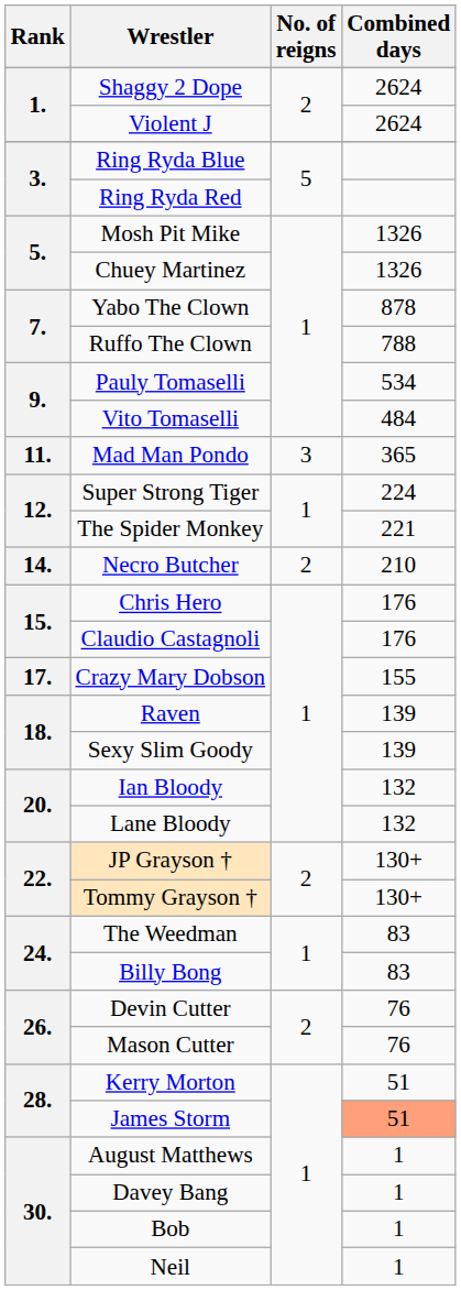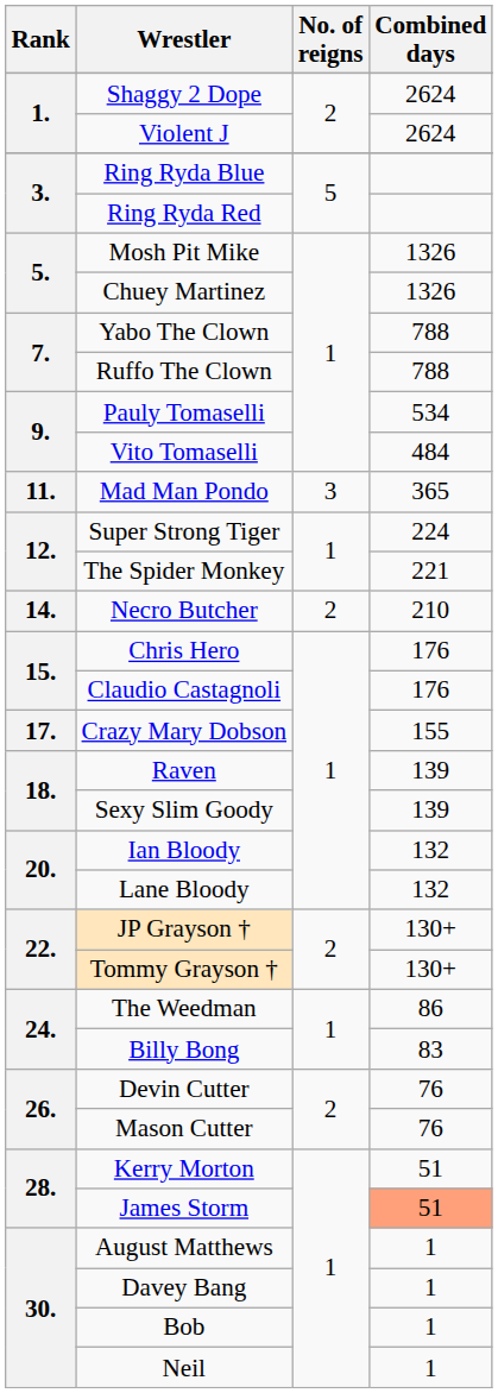Yabo The Clown | Combined days: 878 -> 788
The Weedman | Combined days: 83 -> 86
